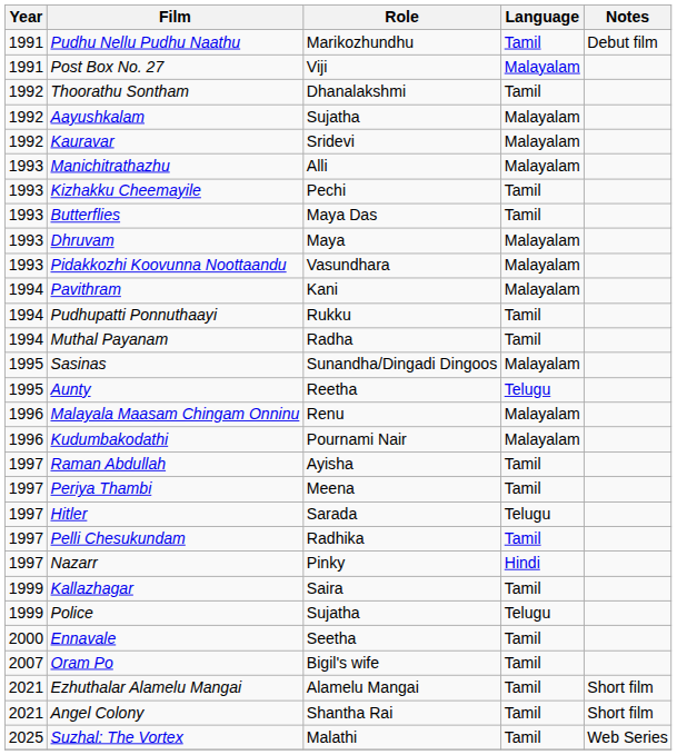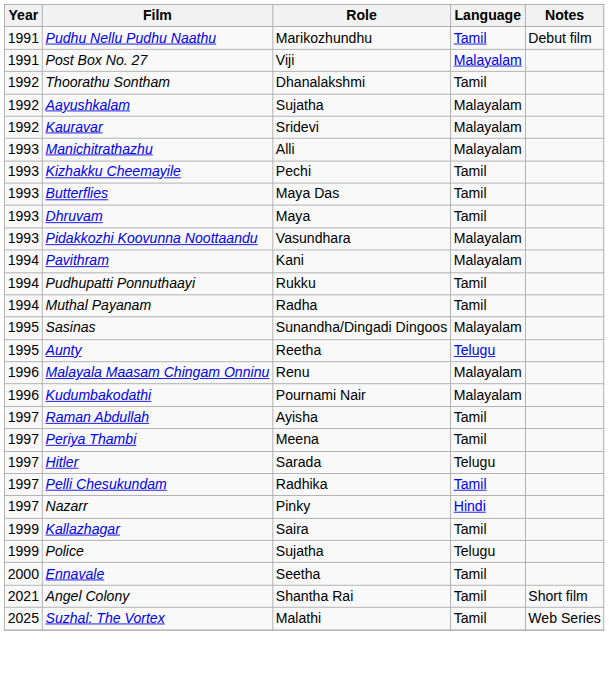Dhruvam | Language: Malayalam -> Tamil
- row: 2007 | Oram Po | Bigil's wife | Tamil
- row: 2021 | Ezhuthalar Alamelu Mangai | Alamelu Mangai | Tamil | Short film
